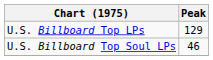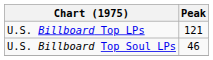U.S. Billboard Top LPs | Peak: 129 -> 121
